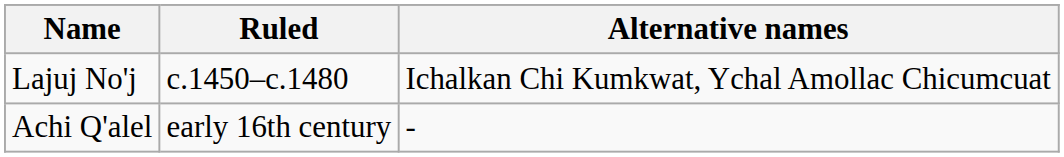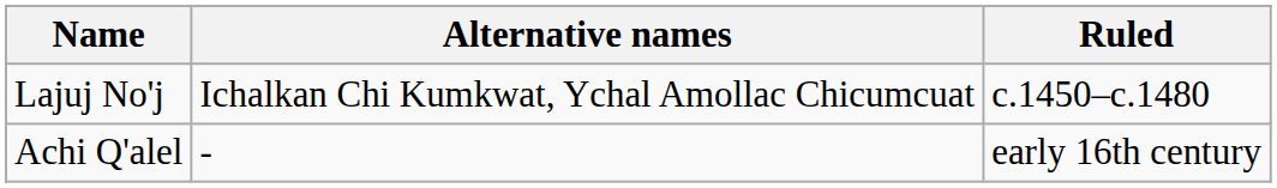columns swapped: Ruled <-> Alternative names
